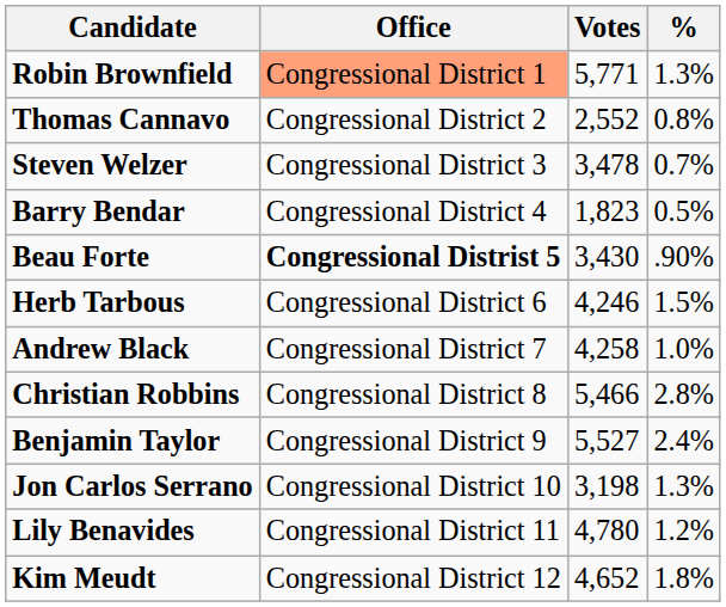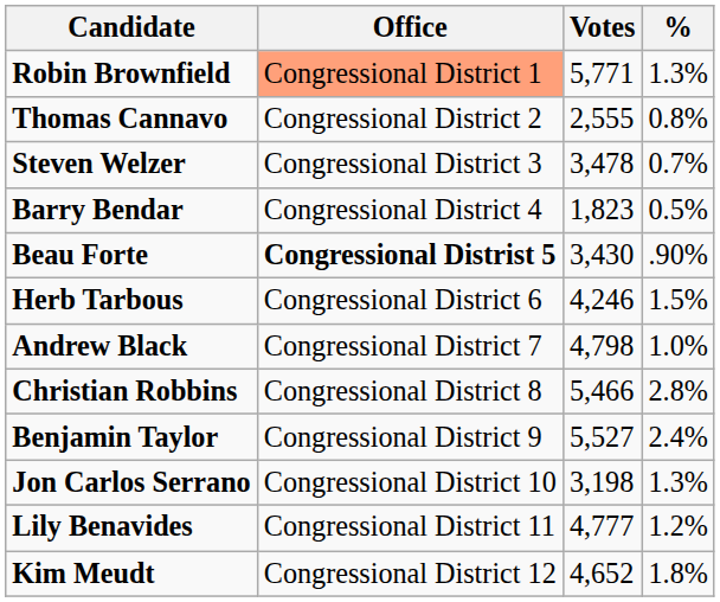Thomas Cannavo | Votes: 2,552 -> 2,555
Andrew Black | Votes: 4,258 -> 4,798
Lily Benavides | Votes: 4,780 -> 4,777
